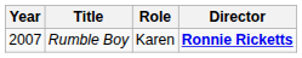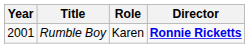Rumble Boy | Year: 2007 -> 2001
